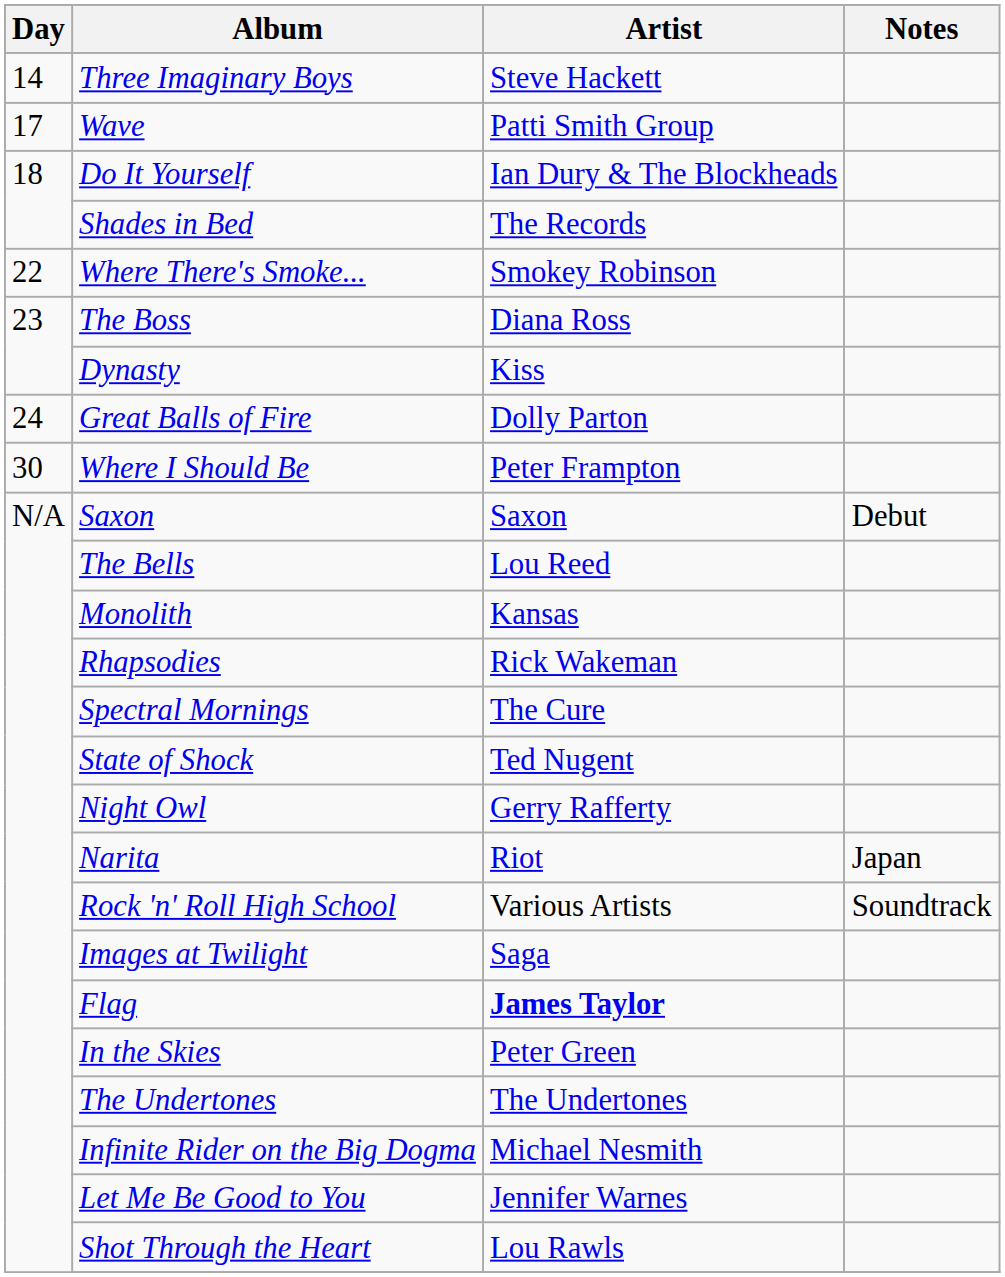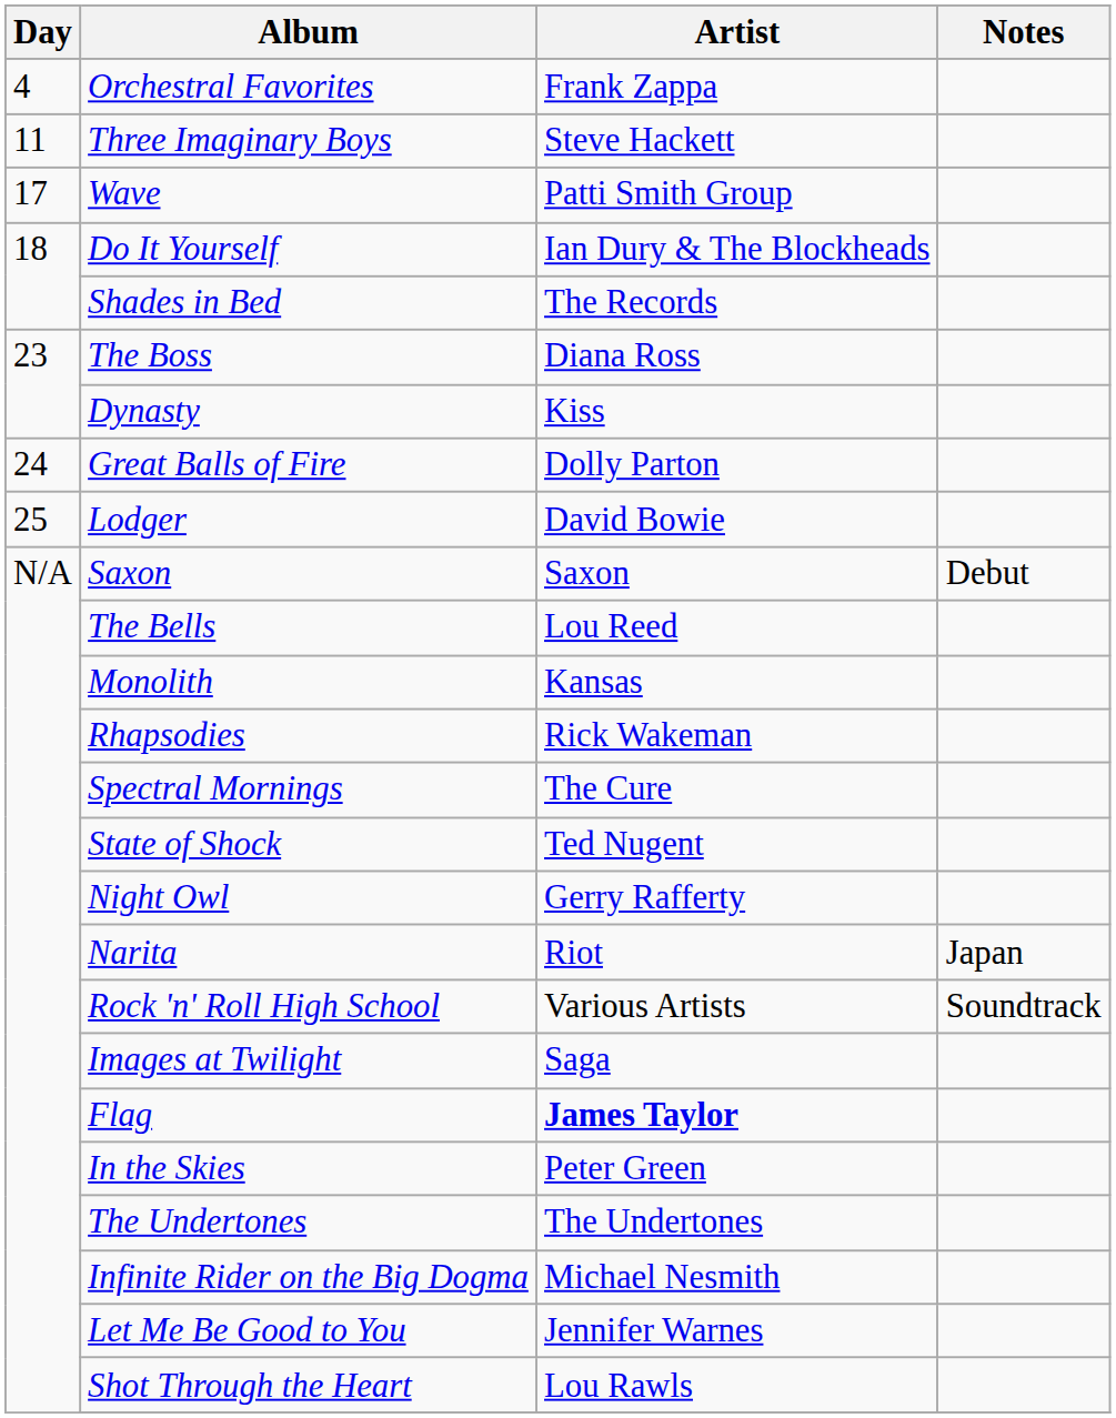+ row: 4 | Orchestral Favorites | Frank Zappa
Three Imaginary Boys | Day: 14 -> 11
- row: 22 | Where There's Smoke... | Smokey Robinson
+ row: 25 | Lodger | David Bowie
- row: 30 | Where I Should Be | Peter Frampton
